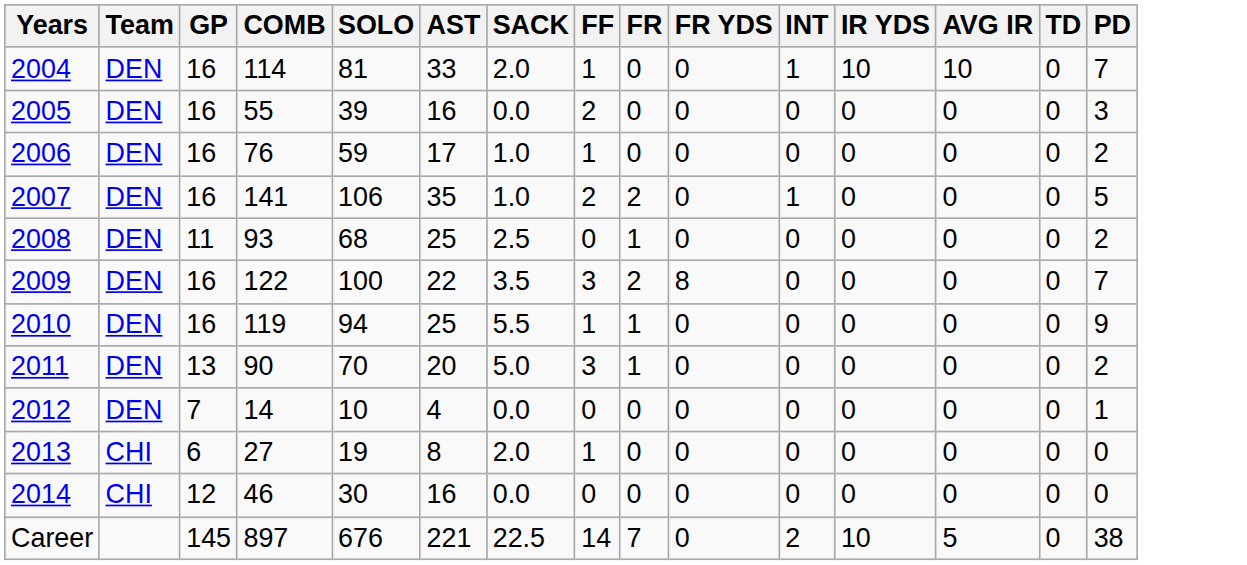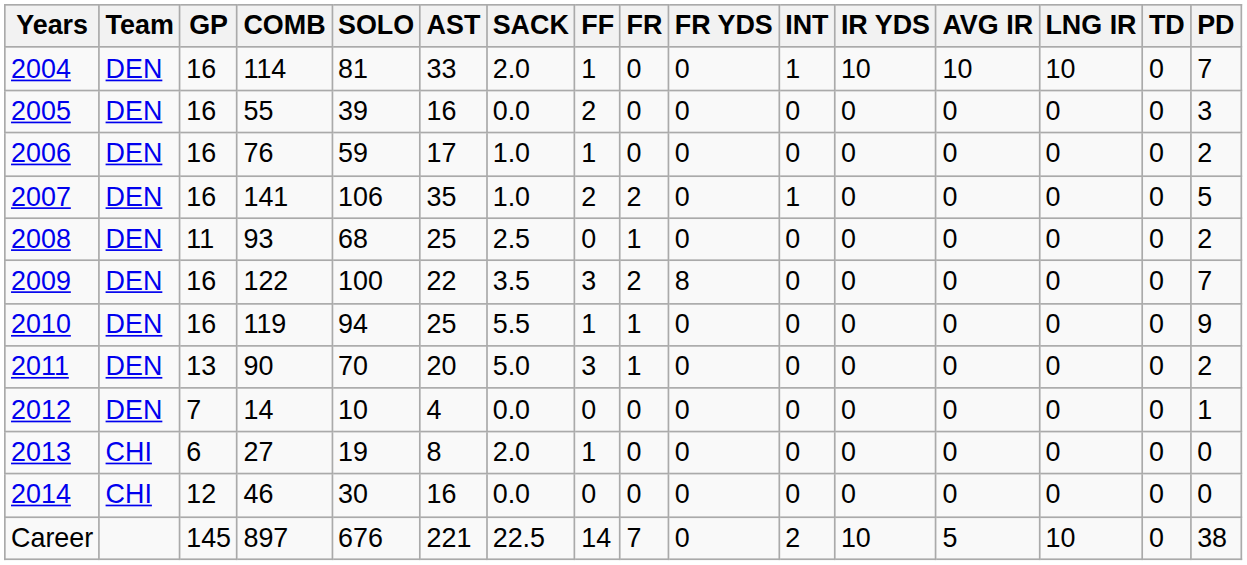+ column: LNG IR | 10 | 0 | 0 | 0 | 0 | 0 | 0 | 0 | 0 | 0 | 0 | 10
